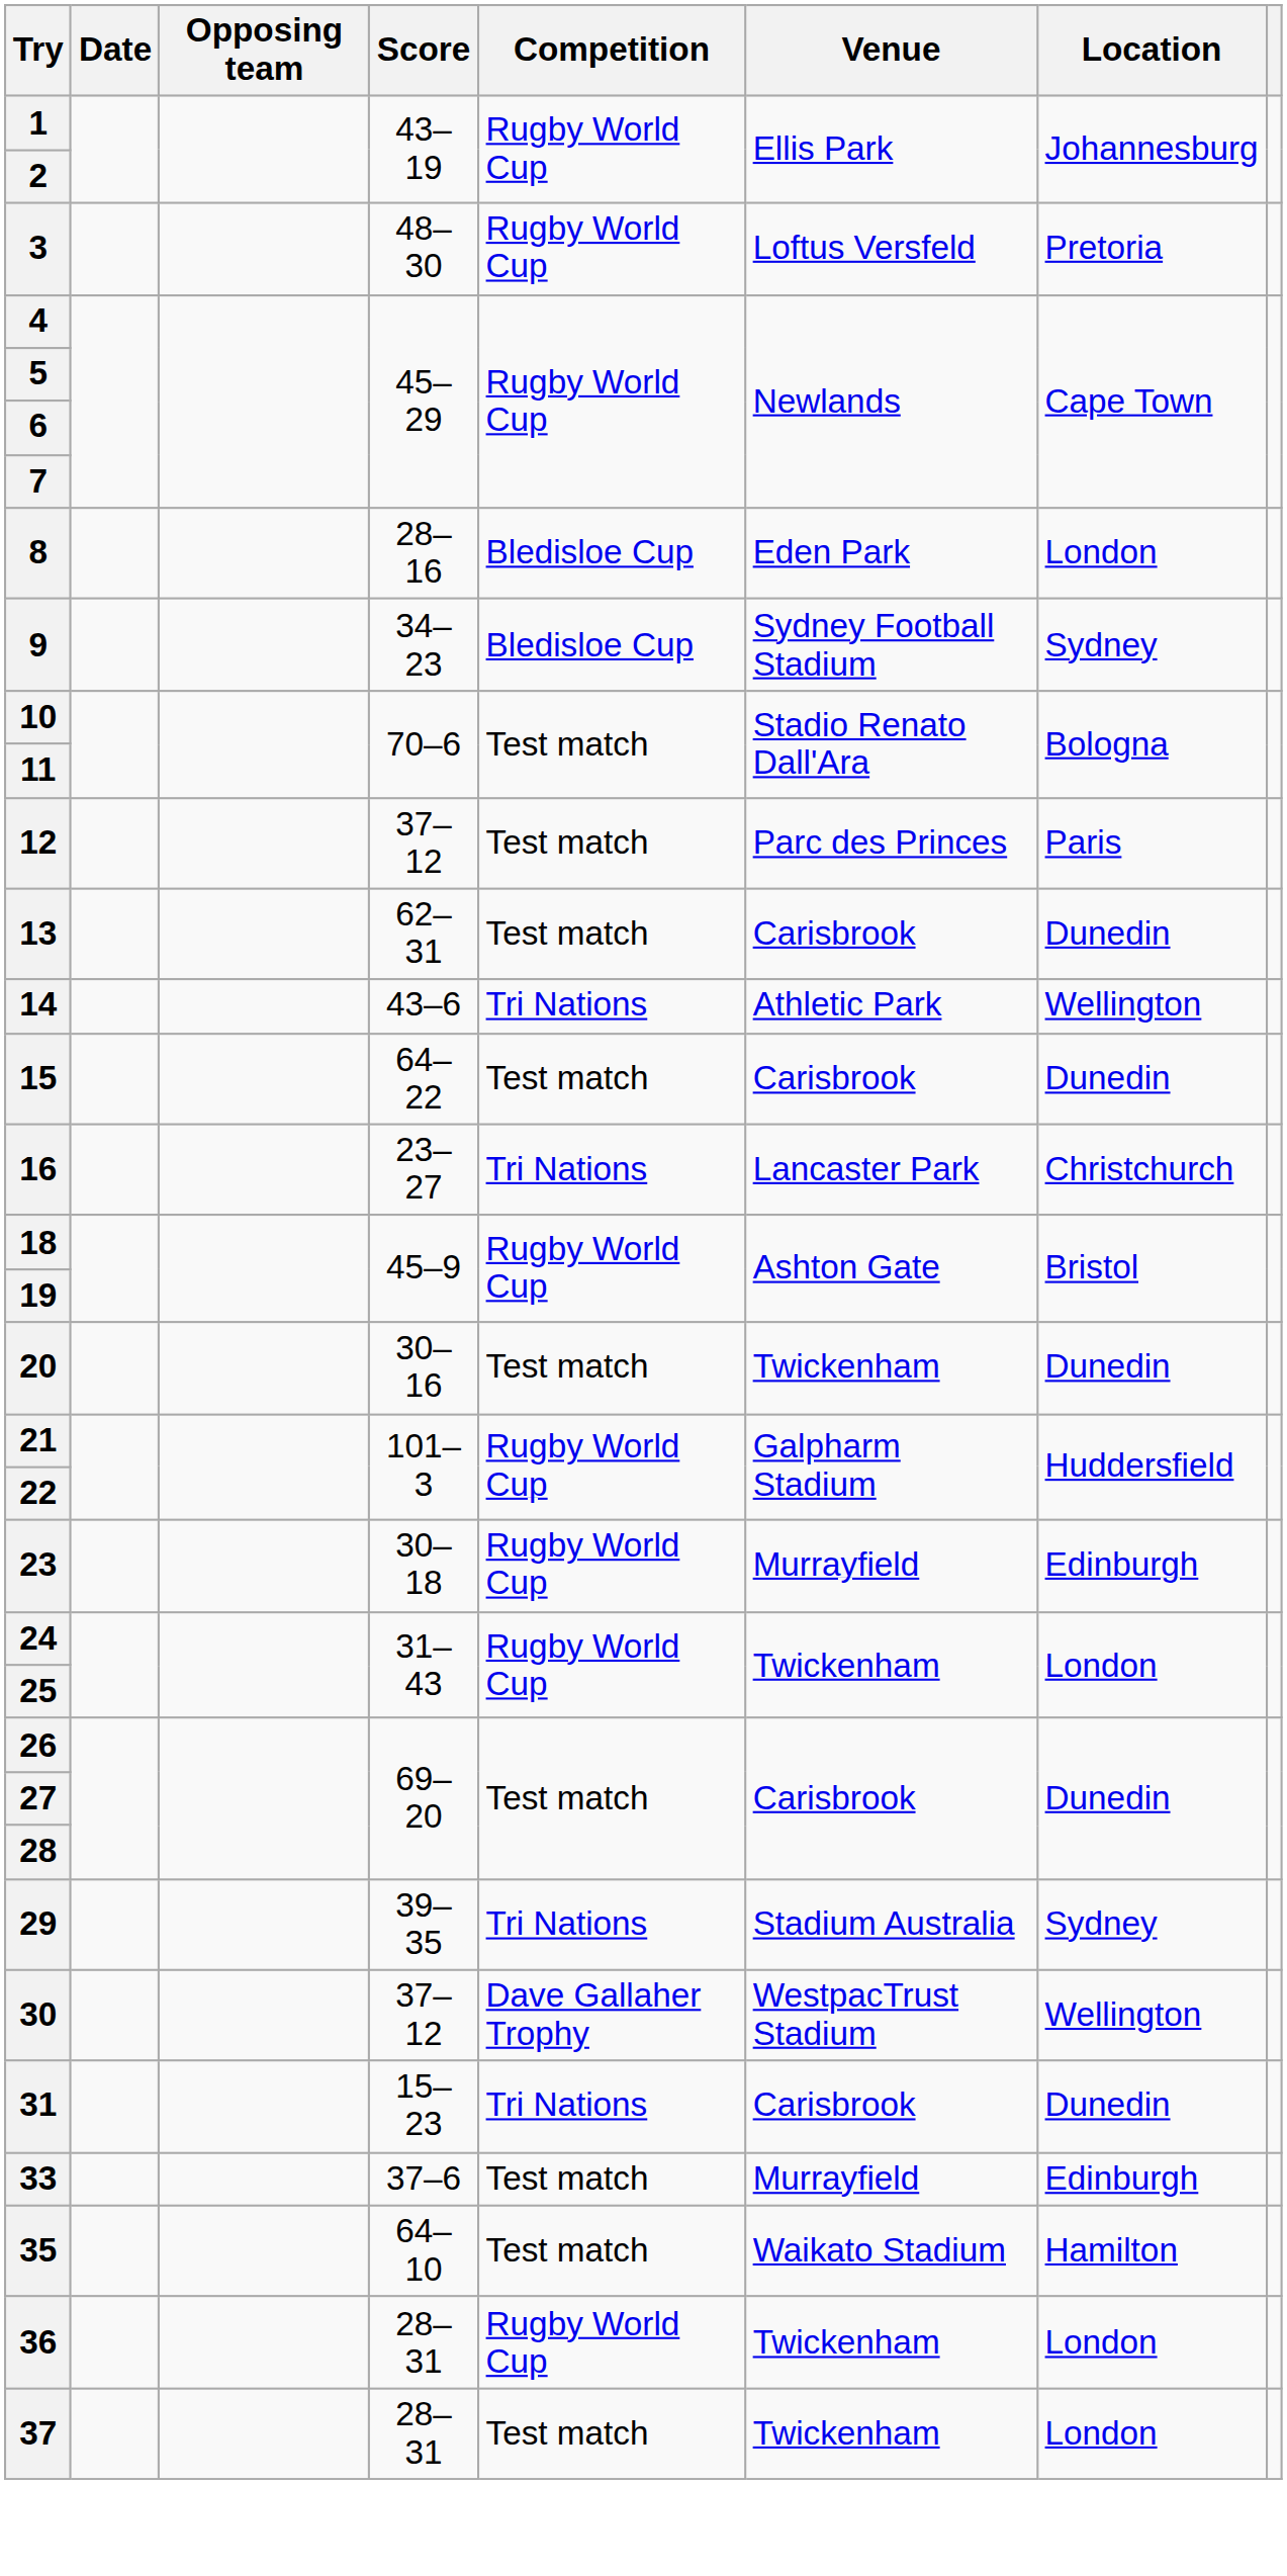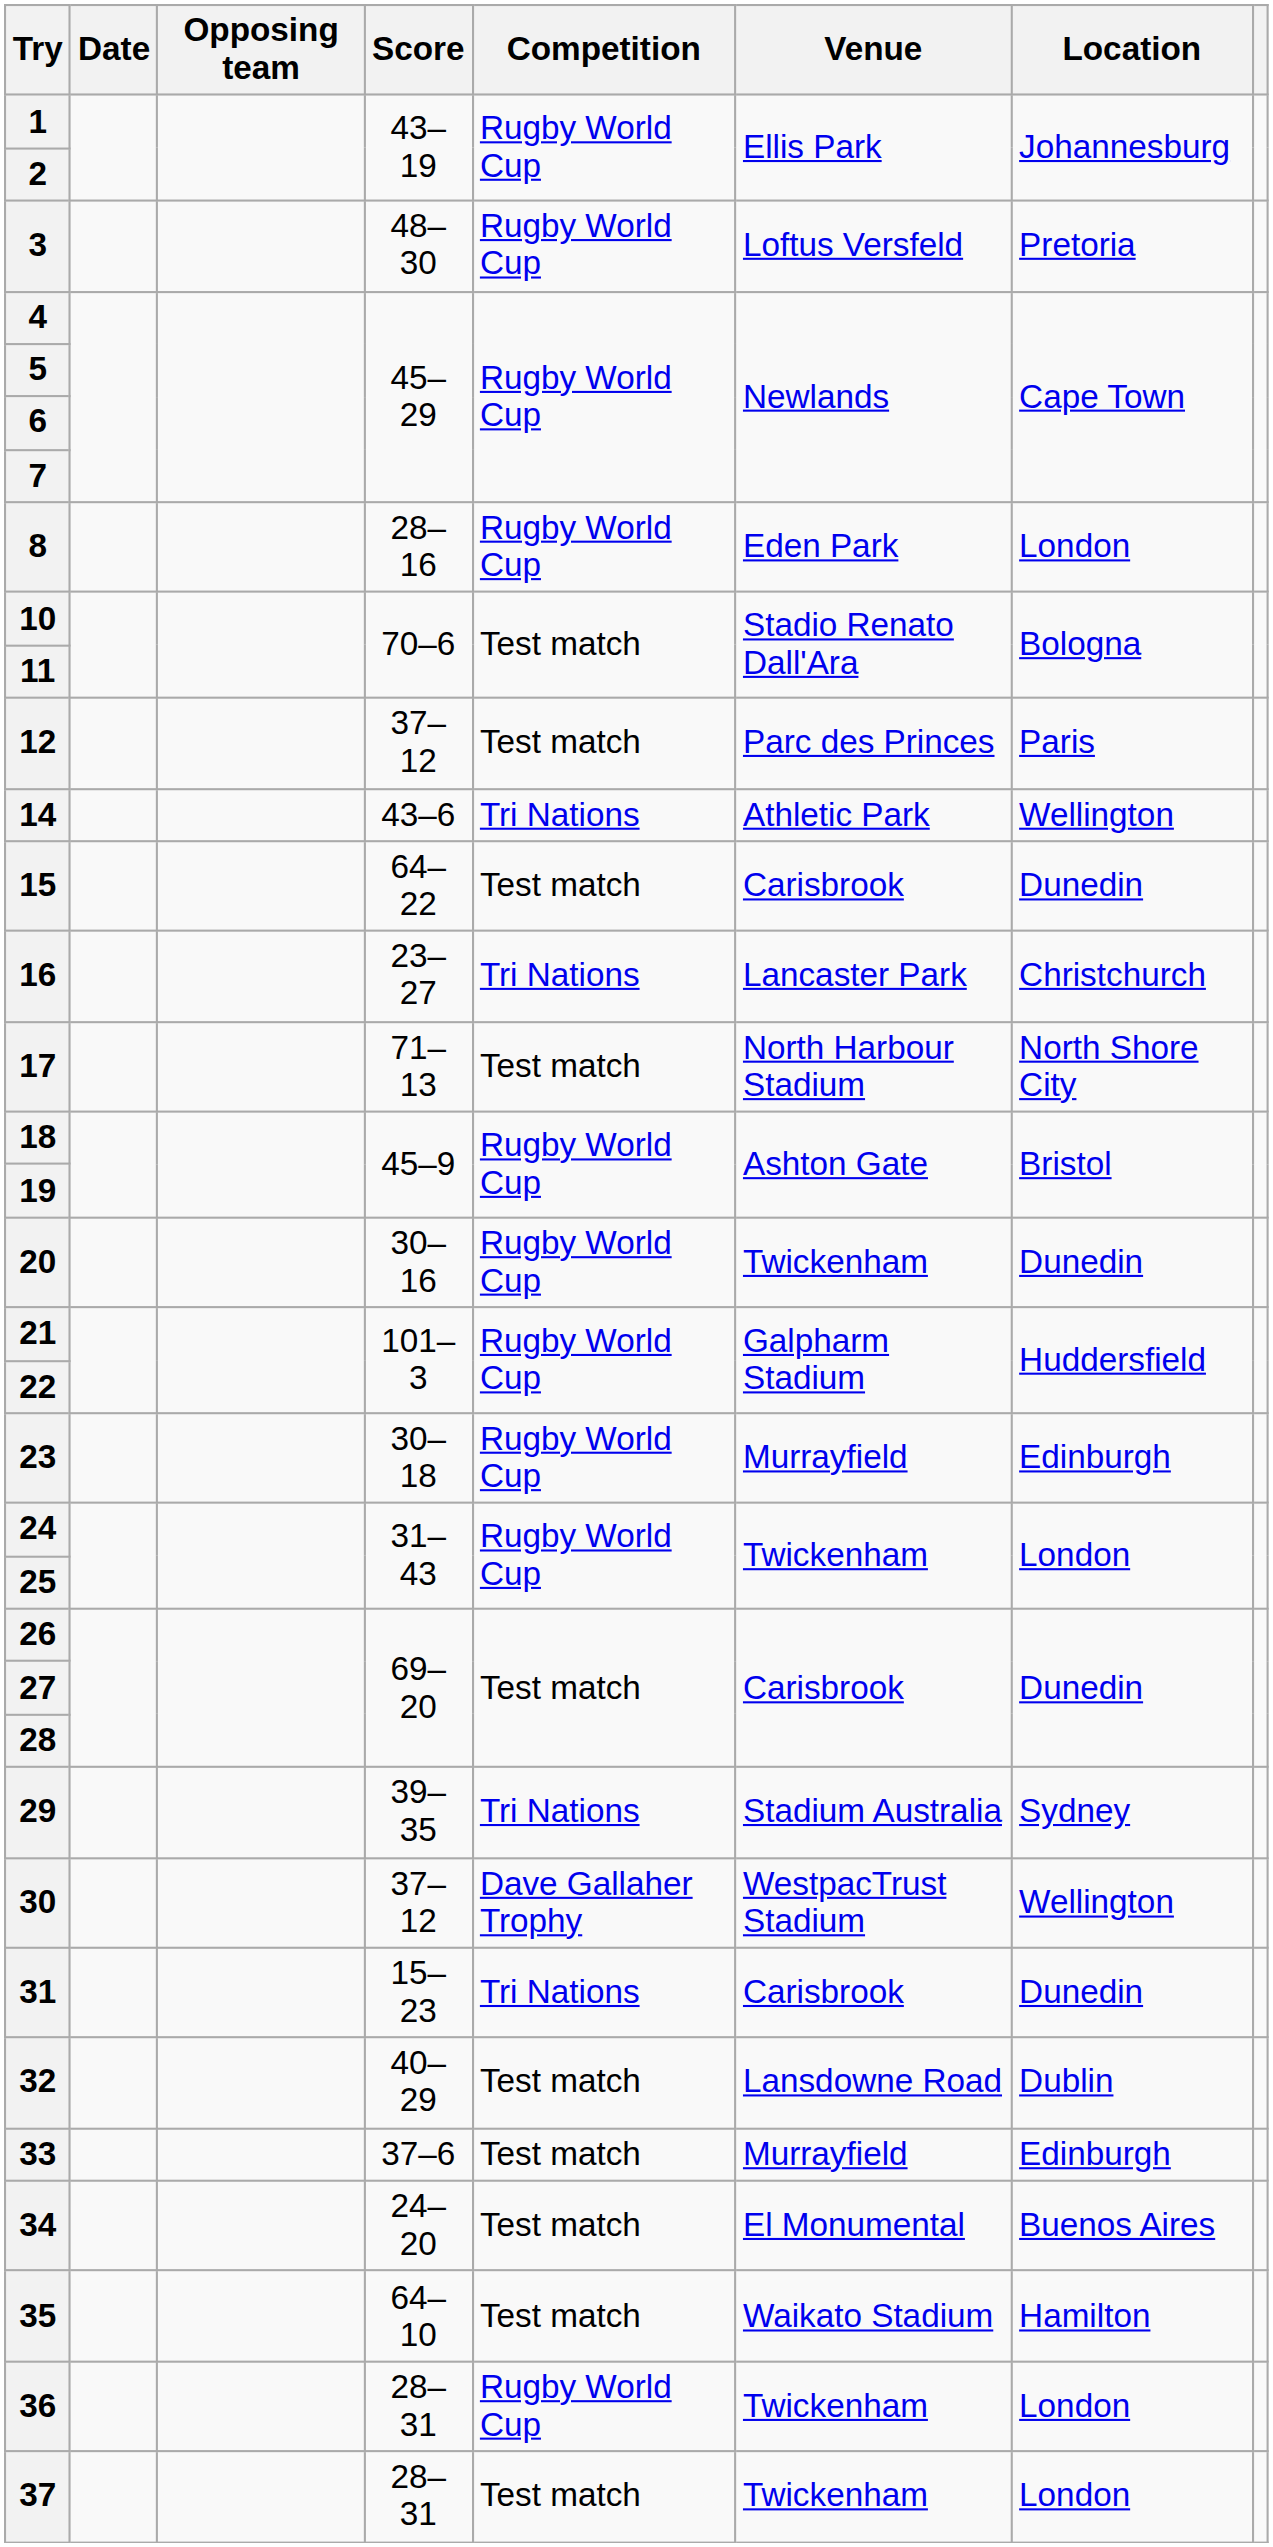8 | Competition: Bledisloe Cup -> Rugby World Cup
- row: 9 | 34–23 | Bledisloe Cup | Sydney Football Stadium | Sydney
- row: 13 | 62–31 | Test match | Carisbrook | Dunedin
+ row: 17 | 71–13 | Test match | North Harbour Stadium | North Shore City
20 | Competition: Test match -> Rugby World Cup
+ row: 32 | 40–29 | Test match | Lansdowne Road | Dublin
+ row: 34 | 24–20 | Test match | El Monumental | Buenos Aires
